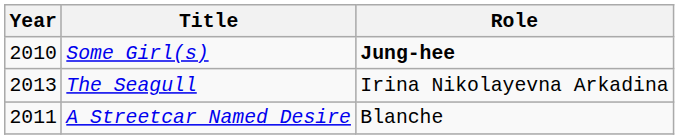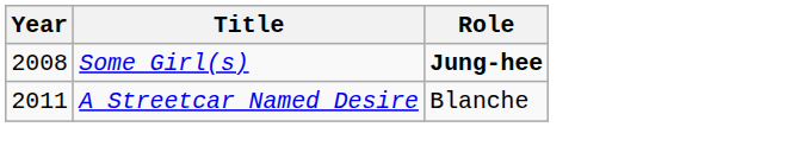Some Girl(s) | Year: 2010 -> 2008
- row: 2013 | The Seagull | Irina Nikolayevna Arkadina
